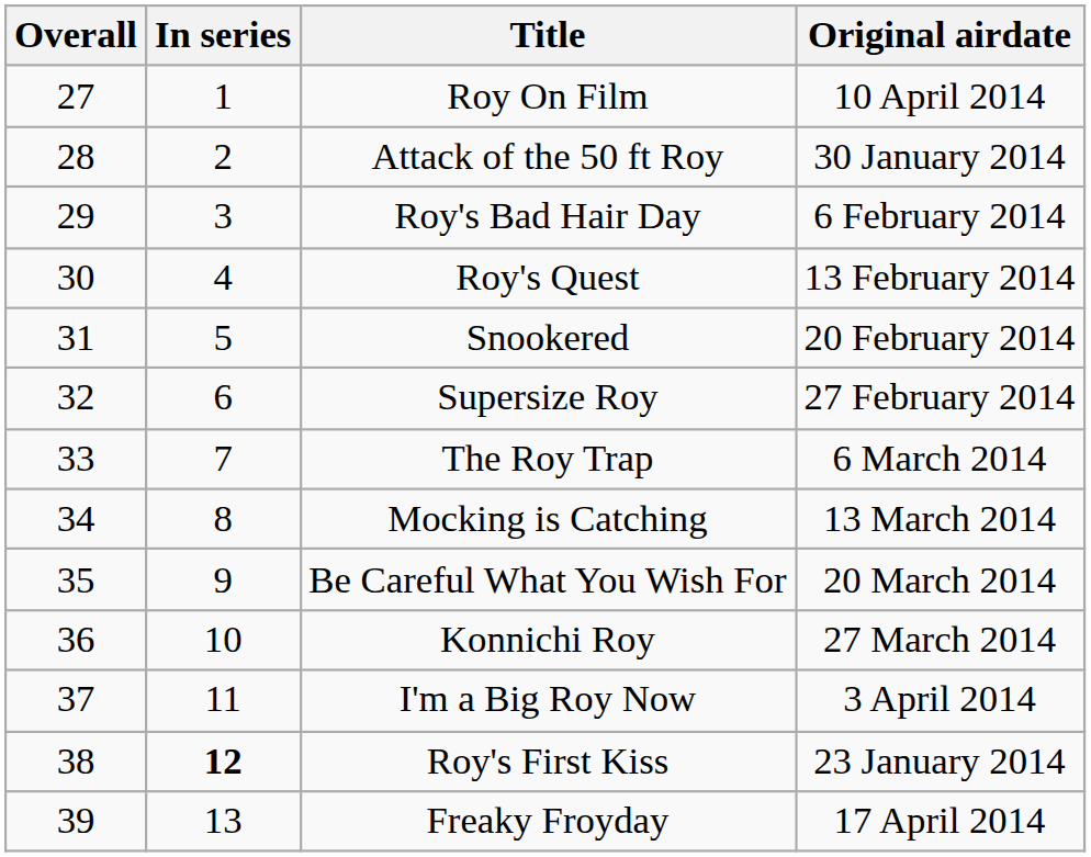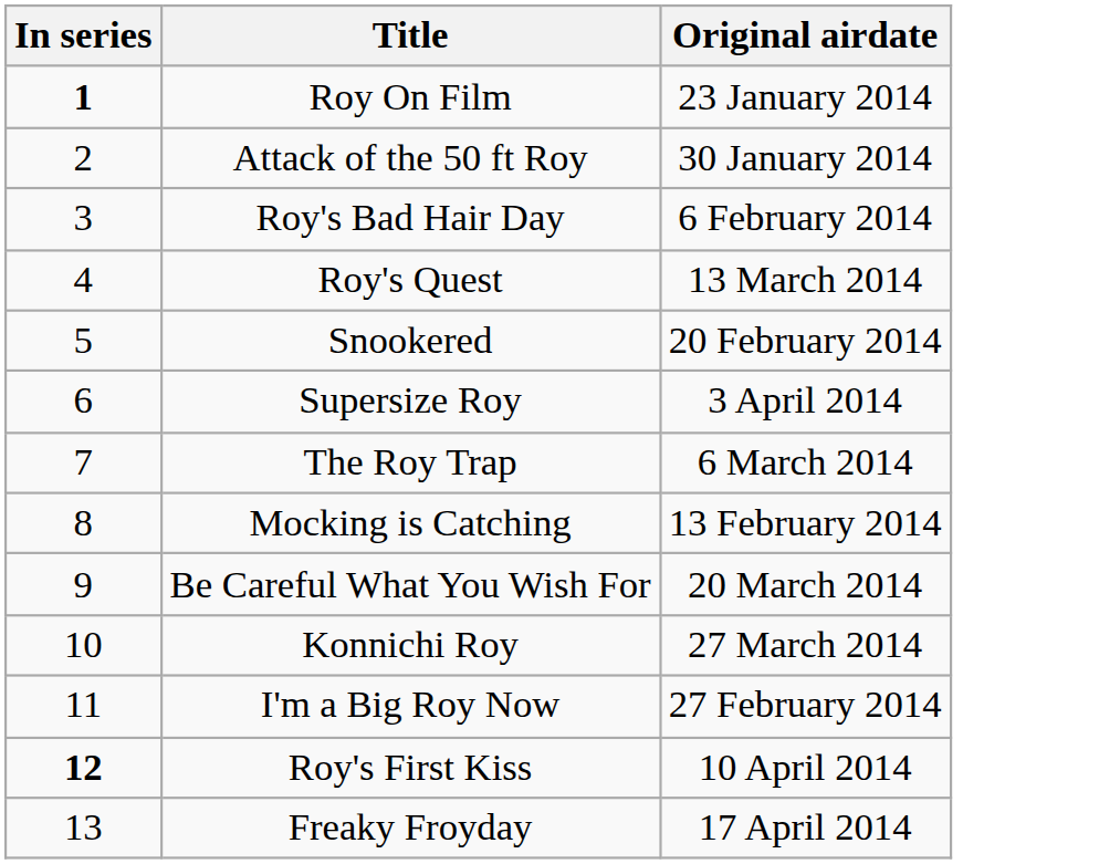- column: Overall | 27 | 28 | 29 | 30 | 31 | 32 | 33 | 34 | 35 | 36 | 37 | 38 | 39
Roy On Film | In series: normal -> bold
Roy On Film | Original airdate: 10 April 2014 -> 23 January 2014
Roy's Quest | Original airdate: 13 February 2014 -> 13 March 2014
Supersize Roy | Original airdate: 27 February 2014 -> 3 April 2014
Mocking is Catching | Original airdate: 13 March 2014 -> 13 February 2014
I'm a Big Roy Now | Original airdate: 3 April 2014 -> 27 February 2014
Roy's First Kiss | Original airdate: 23 January 2014 -> 10 April 2014
